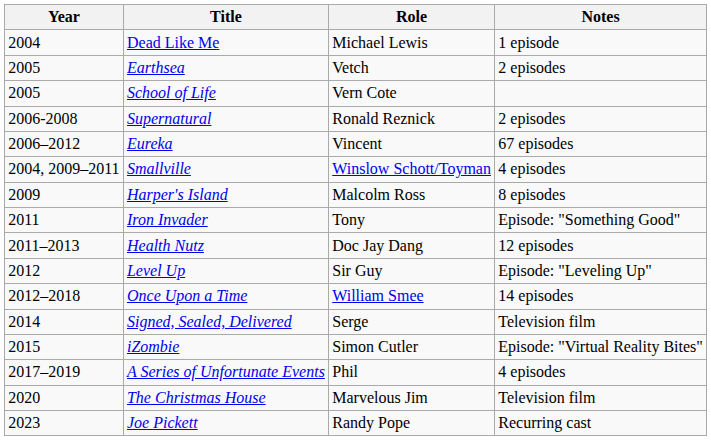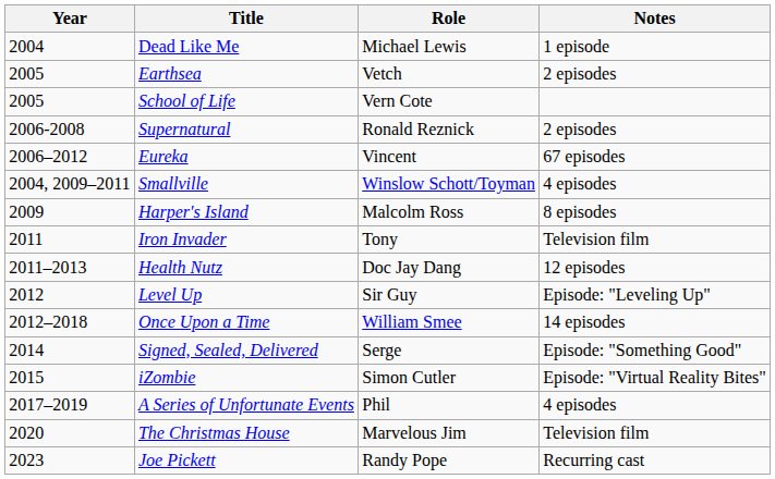Iron Invader | Notes: Episode: "Something Good" -> Television film
Signed, Sealed, Delivered | Notes: Television film -> Episode: "Something Good"
